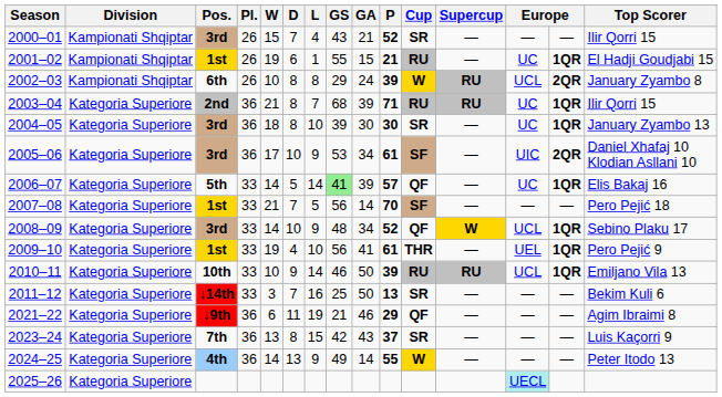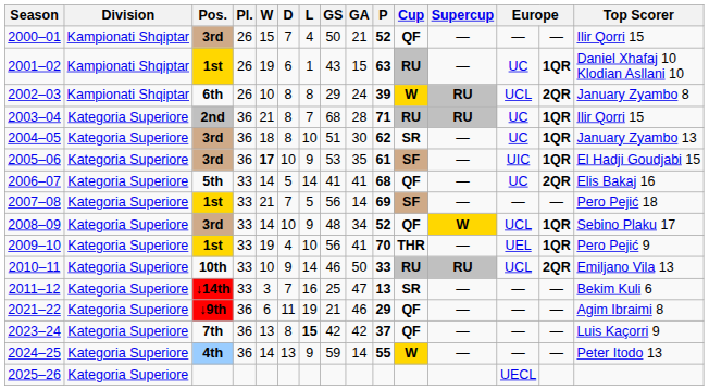2000–01 | GS: 43 -> 50
2000–01 | Cup: SR -> QF
2001–02 | GS: 55 -> 43
2001–02 | P: 21 -> 63
2001–02 | Top Scorer: El Hadji Goudjabi 15 -> Daniel Xhafaj 10 Klodian Asllani 10
2003–04 | GA: 39 -> 28
2004–05 | GS: 39 -> 51
2004–05 | P: 30 -> 62
2005–06 | W: normal -> bold
2005–06 | GA: 34 -> 35
2005–06 | column 14: 2QR -> 1QR
2005–06 | Top Scorer: Daniel Xhafaj 10 Klodian Asllani 10 -> El Hadji Goudjabi 15
2006–07 | GS: lightgreen background -> no background
2006–07 | GA: 39 -> 41
2006–07 | P: 57 -> 68
2006–07 | column 14: 1QR -> 2QR
2007–08 | P: 70 -> 69
2009–10 | P: 61 -> 70
2010–11 | P: 39 -> 33
2010–11 | column 14: 1QR -> 2QR
2011–12 | GA: 50 -> 47
2023–24 | L: normal -> bold
2023–24 | GA: 43 -> 42
2023–24 | Cup: SR -> QF
2024–25 | GS: 49 -> 59
2025–26 | column 13: paleturquoise background -> no background
